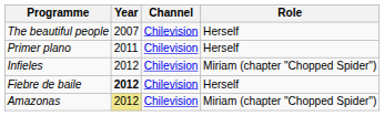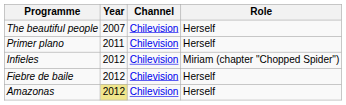Fiebre de baile | Year: bold -> normal
Amazonas | Role: Miriam (chapter "Chopped Spider") -> Herself
